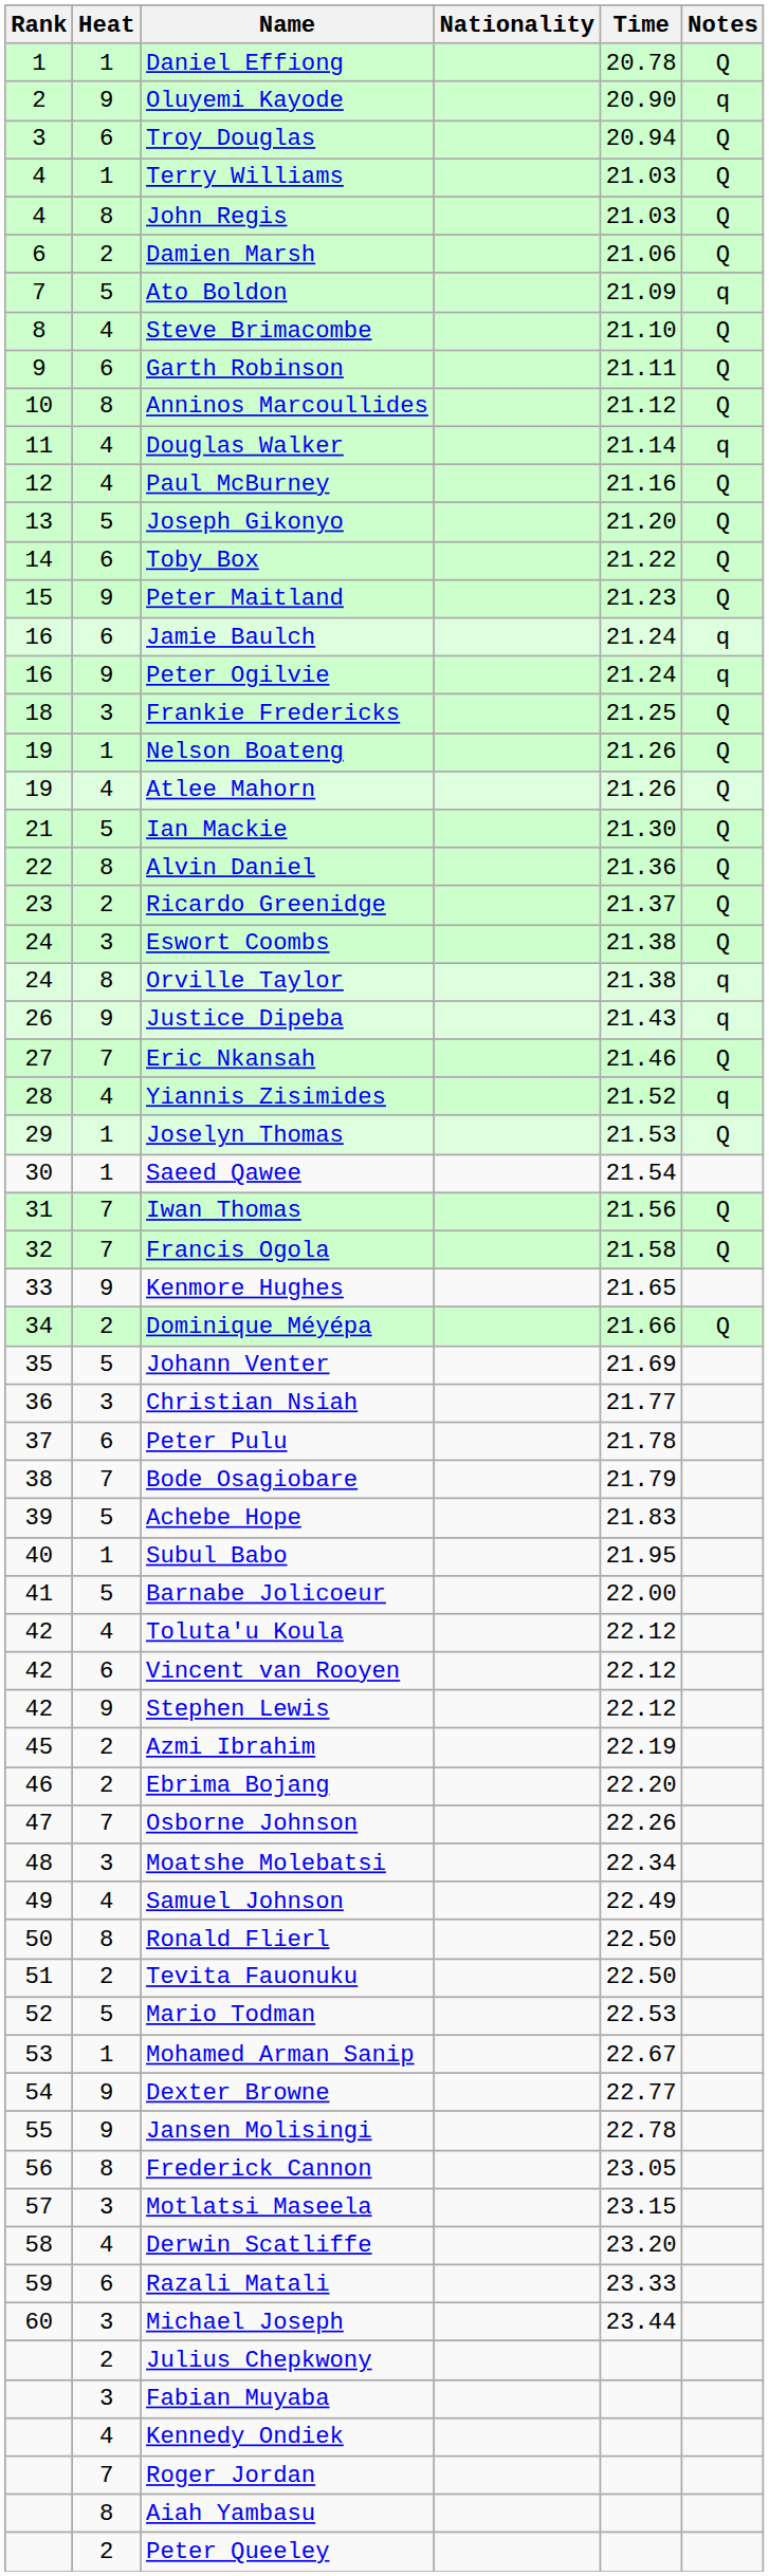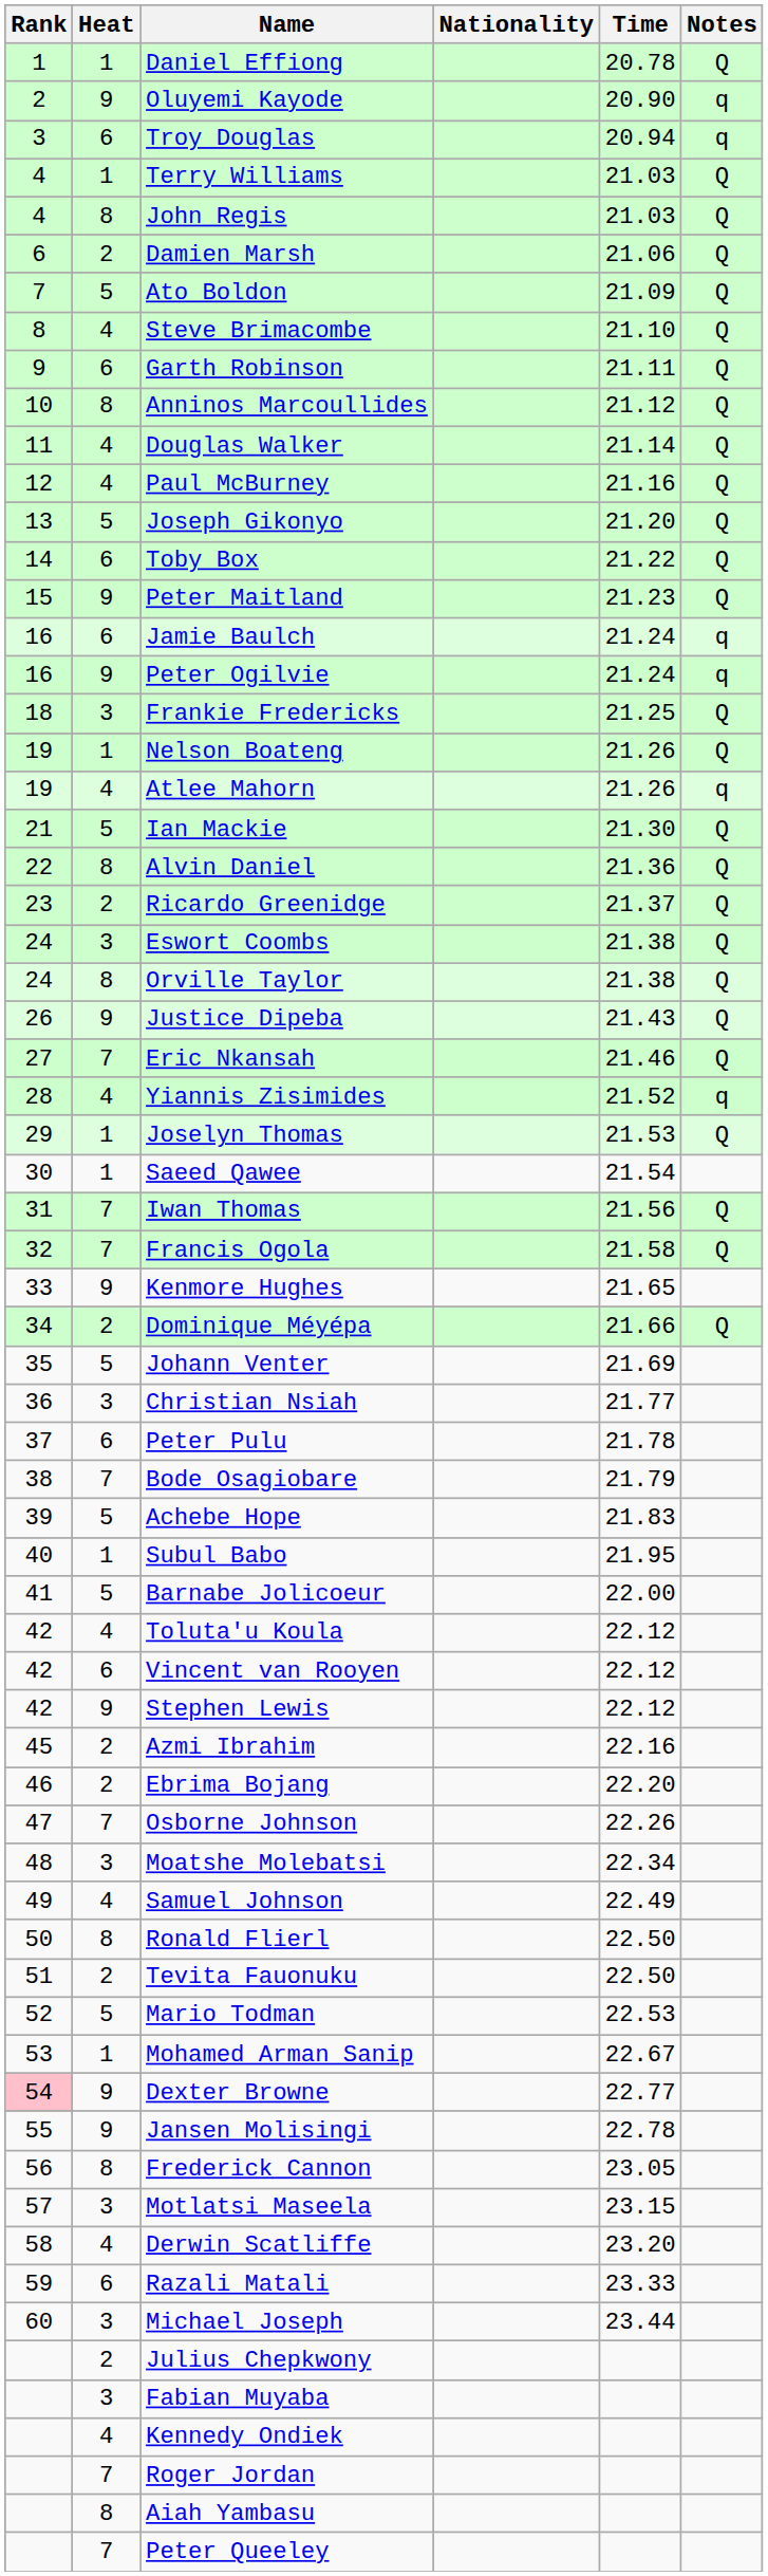Troy Douglas | Notes: Q -> q
Ato Boldon | Notes: q -> Q
Douglas Walker | Notes: q -> Q
Atlee Mahorn | Notes: Q -> q
Orville Taylor | Notes: q -> Q
Justice Dipeba | Notes: q -> Q
Azmi Ibrahim | Time: 22.19 -> 22.16
Dexter Browne | Rank: no background -> pink background
Peter Queeley | Heat: 2 -> 7
